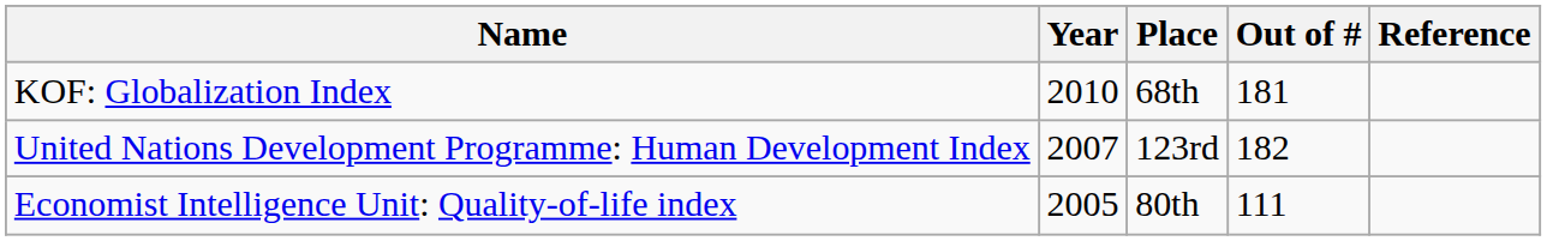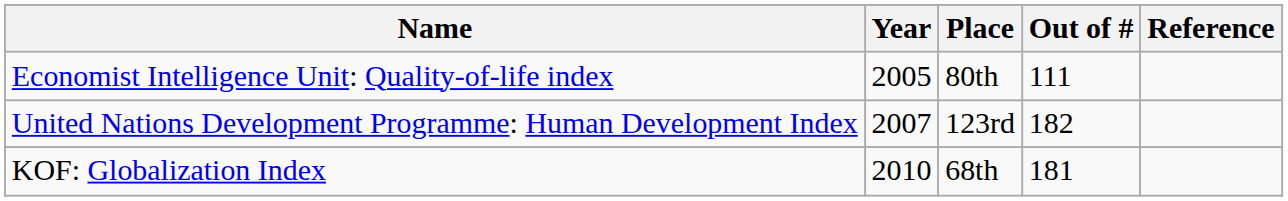rows swapped: Economist Intelligence Unit: Quality-of-life index <-> KOF: Globalization Index
